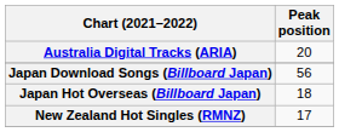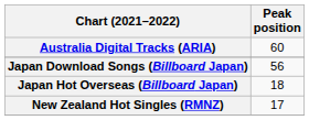Australia Digital Tracks (ARIA) | Peak position: 20 -> 60
